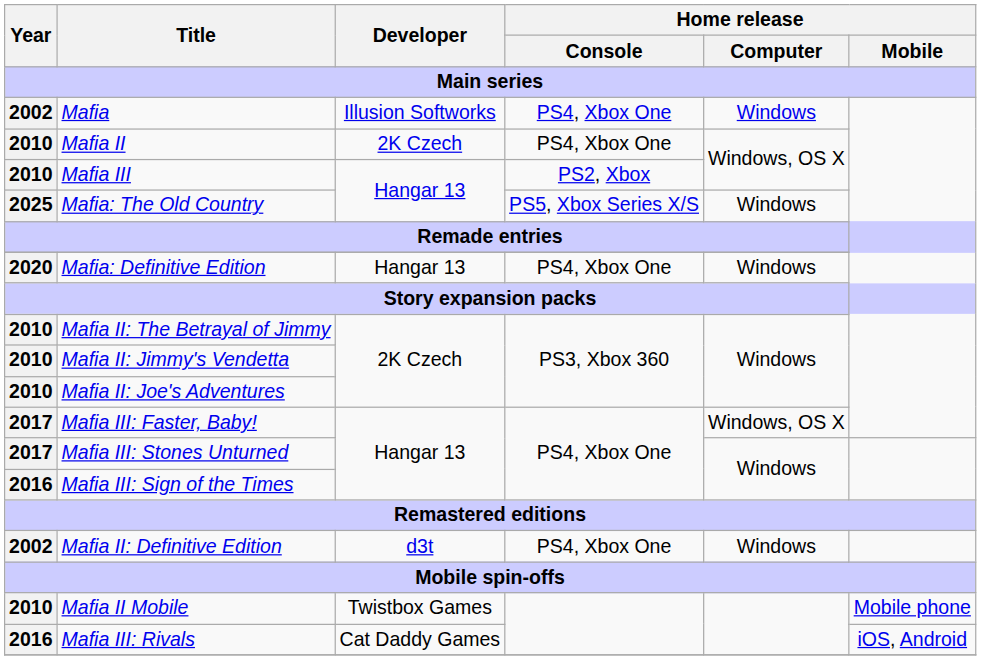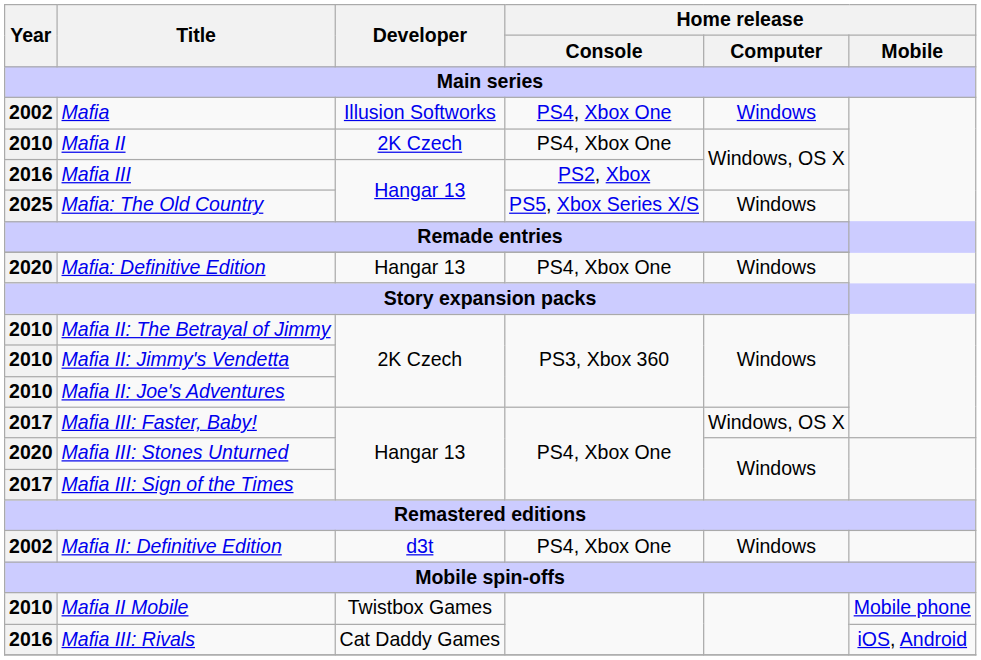Mafia III | Year: 2010 -> 2016
Mafia III: Stones Unturned | Year: 2017 -> 2020
Mafia III: Sign of the Times | Year: 2016 -> 2017
